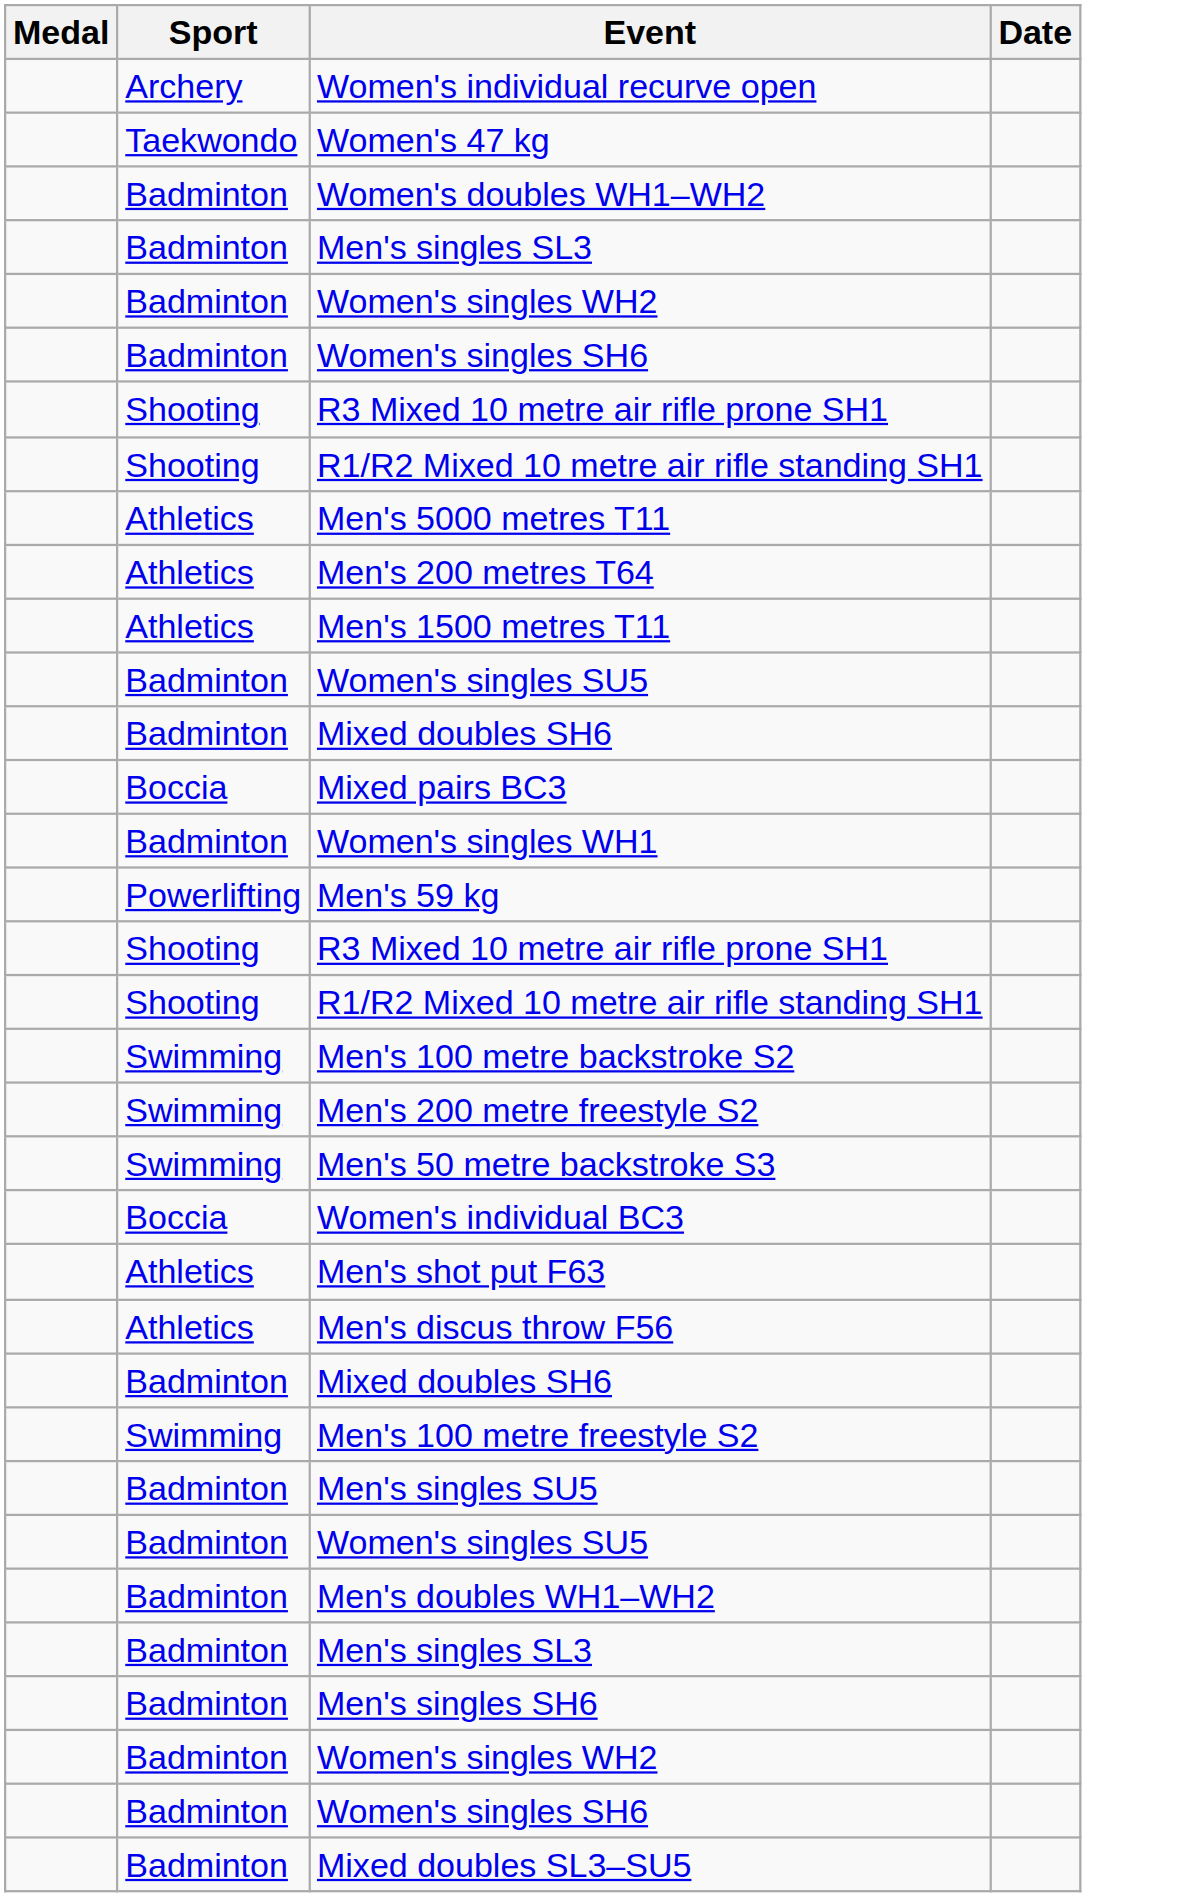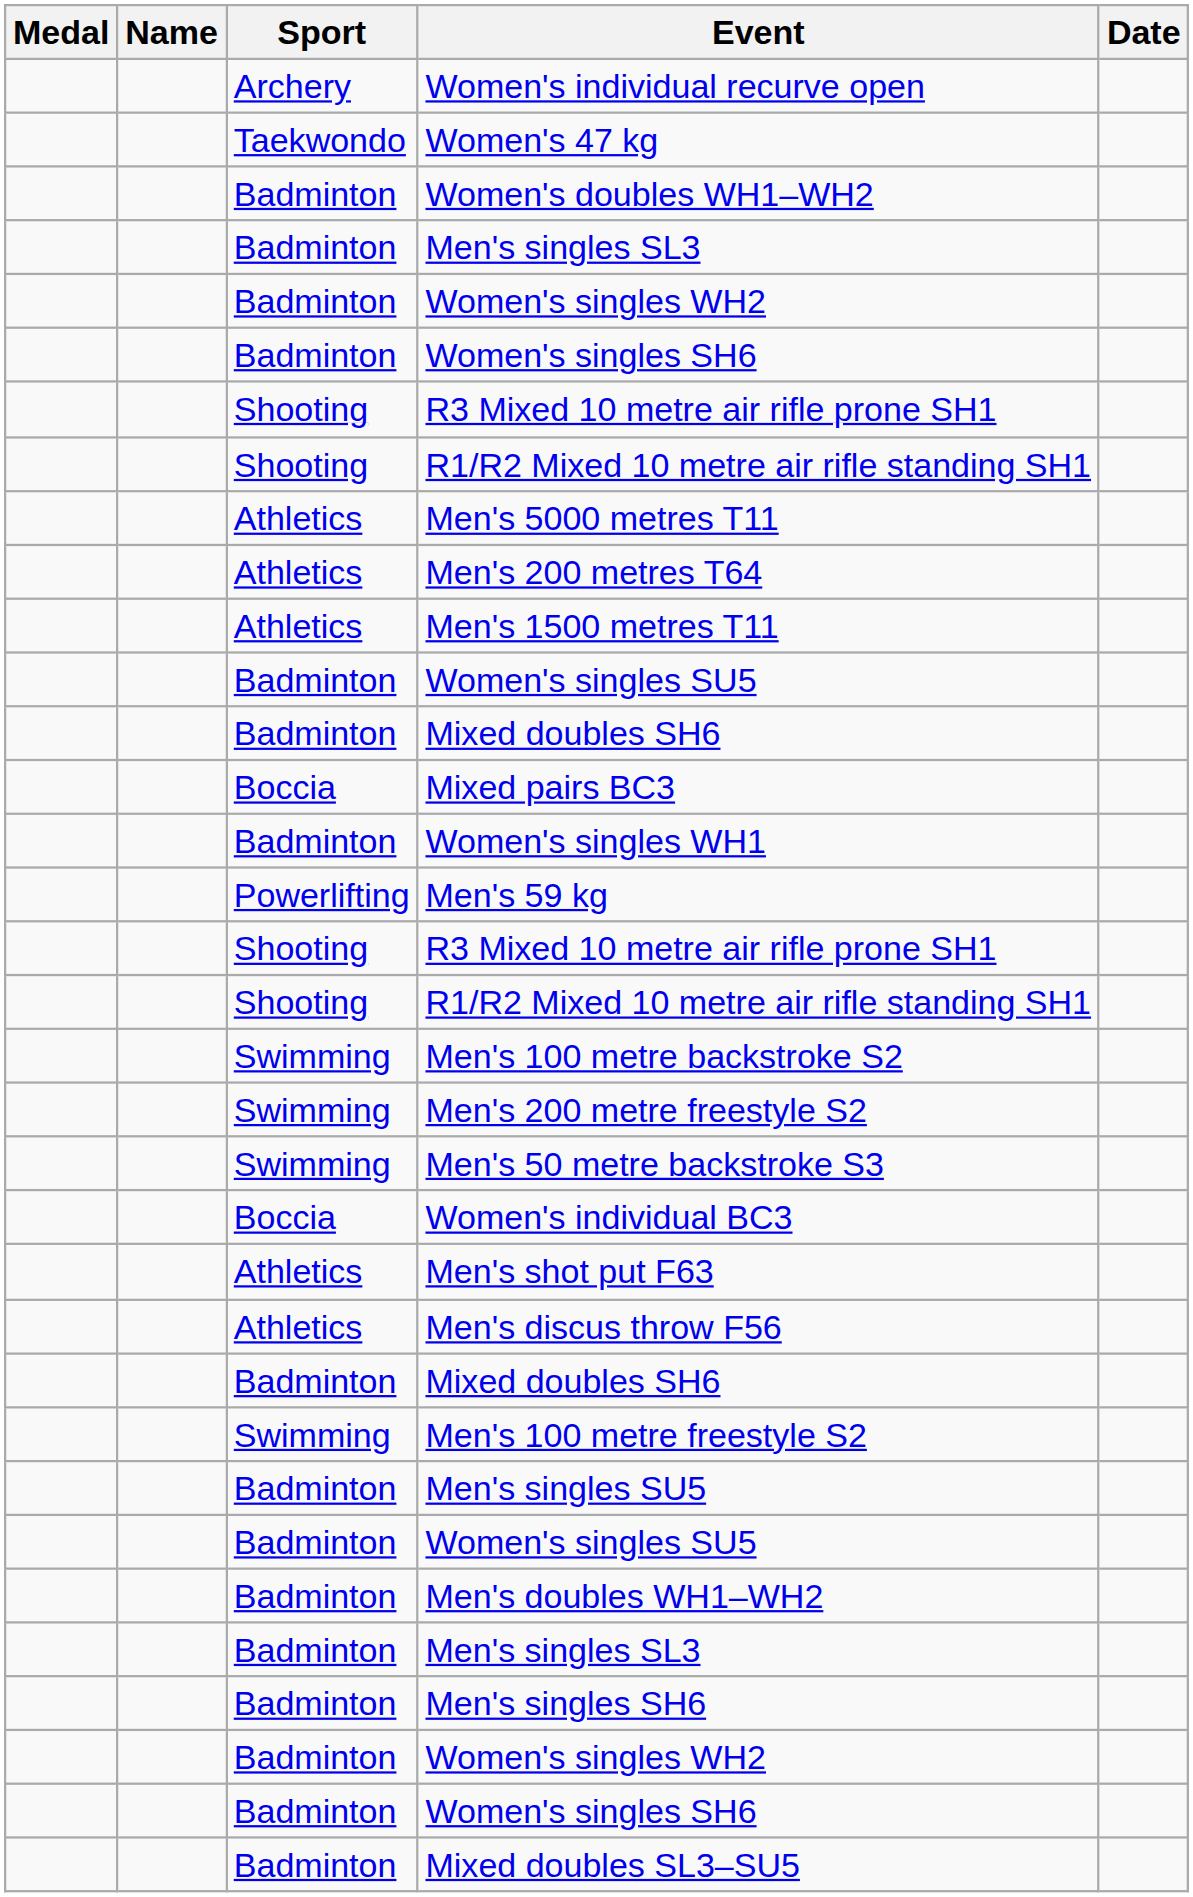+ column: Name
